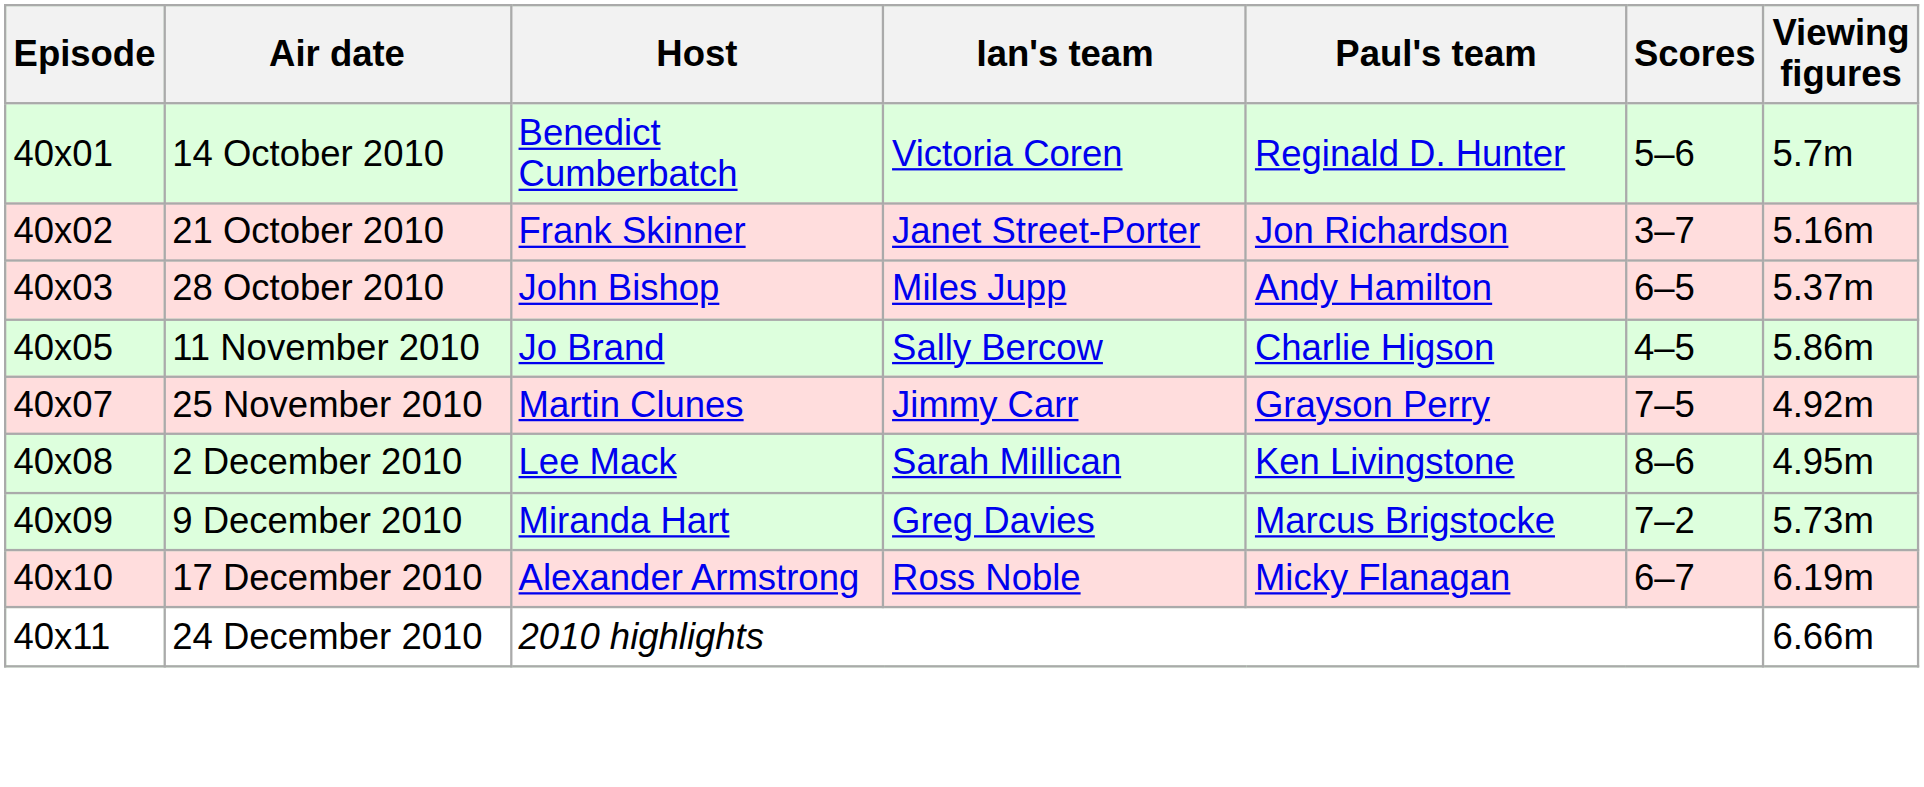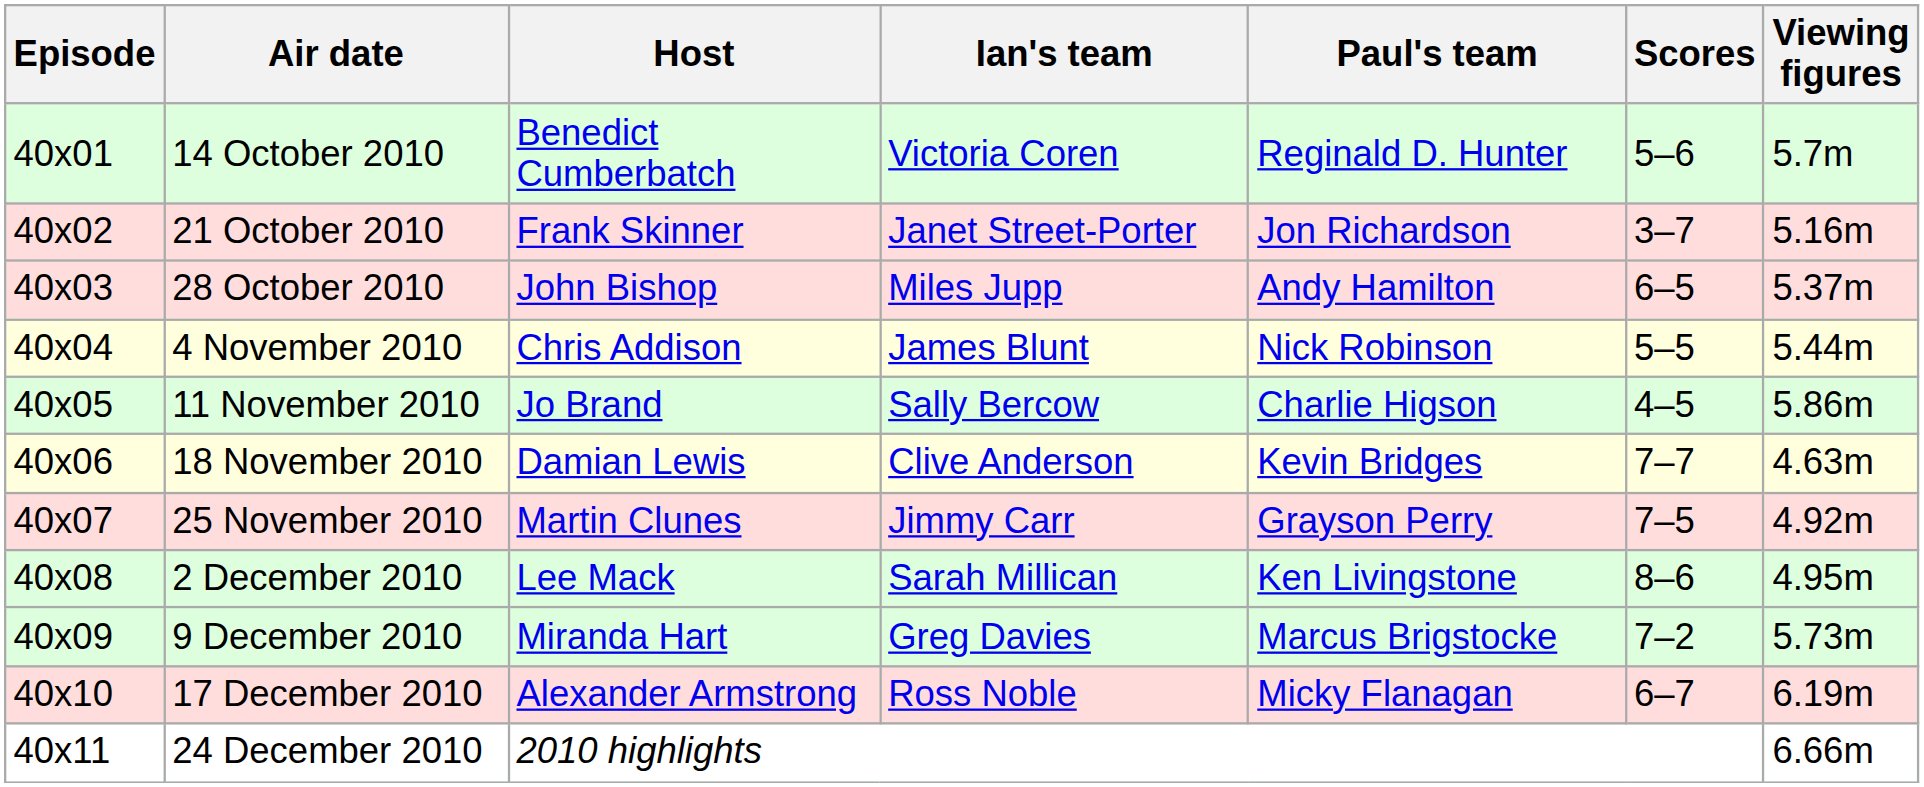+ row: 40x04 | 4 November 2010 | Chris Addison | James Blunt | Nick Robinson | 5–5 | 5.44m
+ row: 40x06 | 18 November 2010 | Damian Lewis | Clive Anderson | Kevin Bridges | 7–7 | 4.63m
